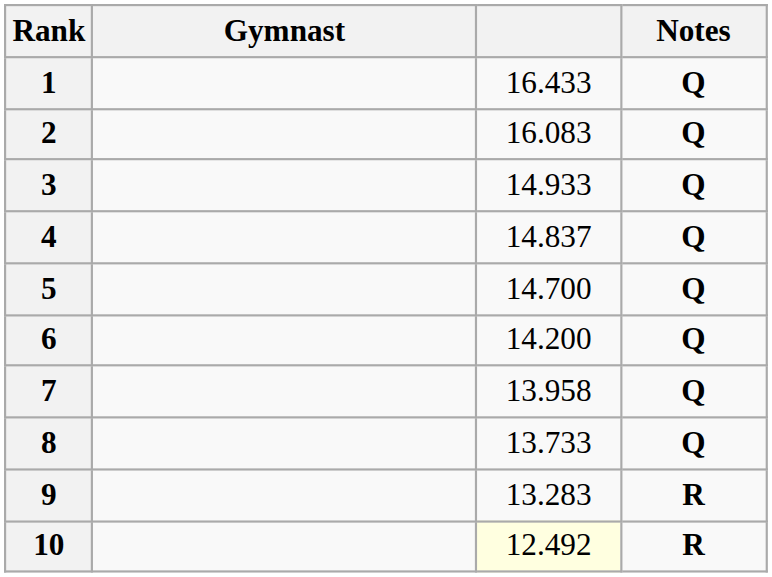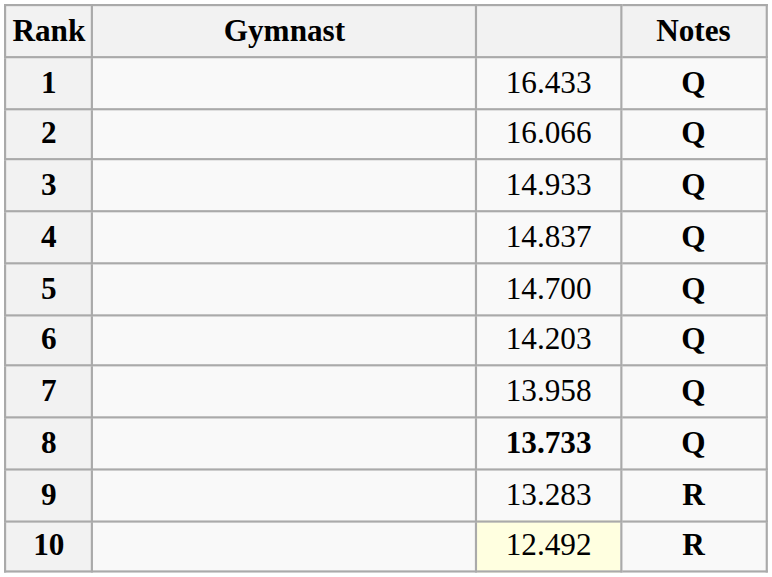2 | column 3: 16.083 -> 16.066
6 | column 3: 14.200 -> 14.203
8 | column 3: normal -> bold
